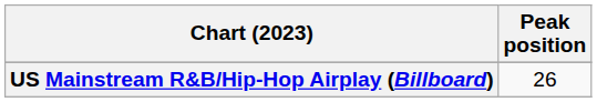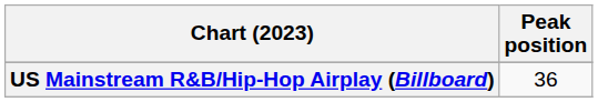US Mainstream R&B/Hip-Hop Airplay (Billboard) | Peak position: 26 -> 36
